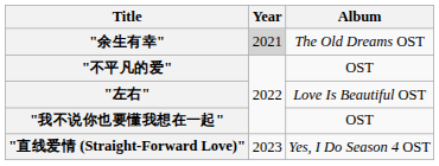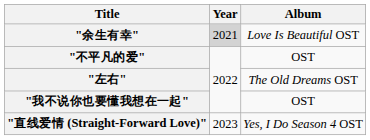"余生有幸" | Album: The Old Dreams OST -> Love Is Beautiful OST
"左右" | Album: Love Is Beautiful OST -> The Old Dreams OST
